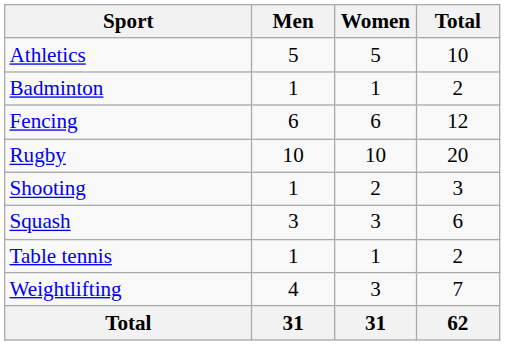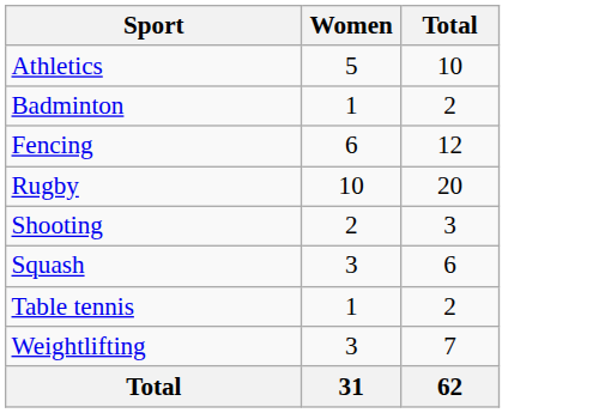- column: Men | 5 | 1 | 6 | 10 | 1 | 3 | 1 | 4 | 31
